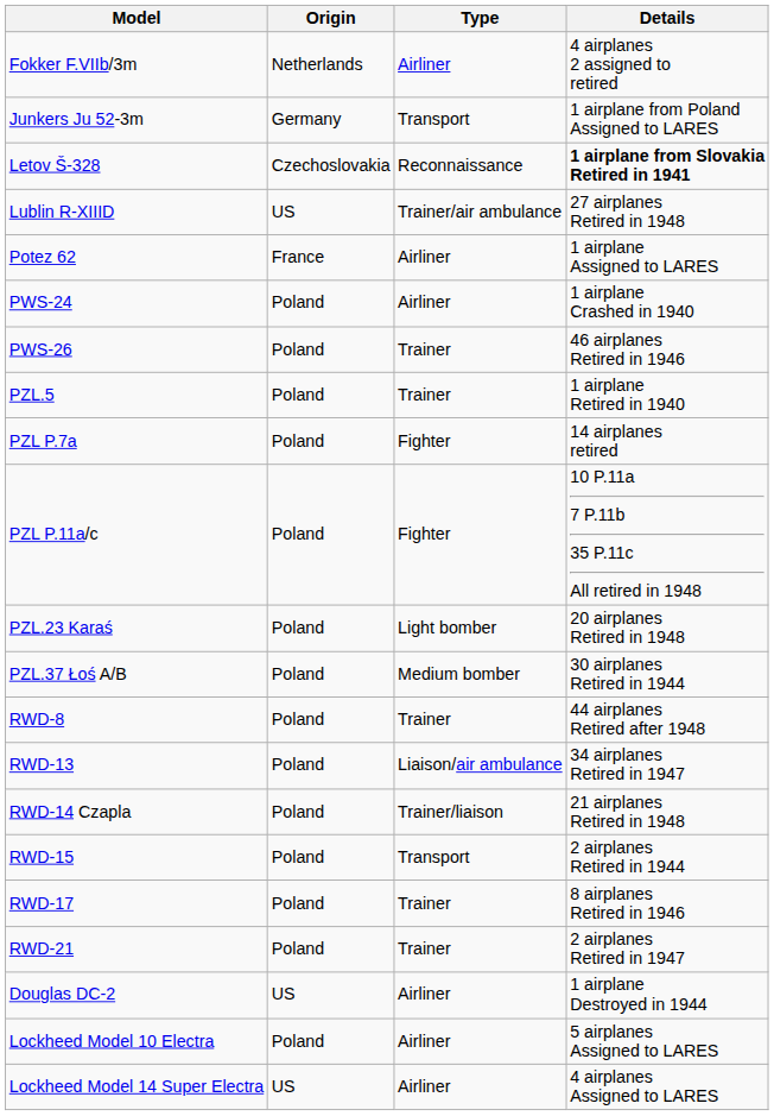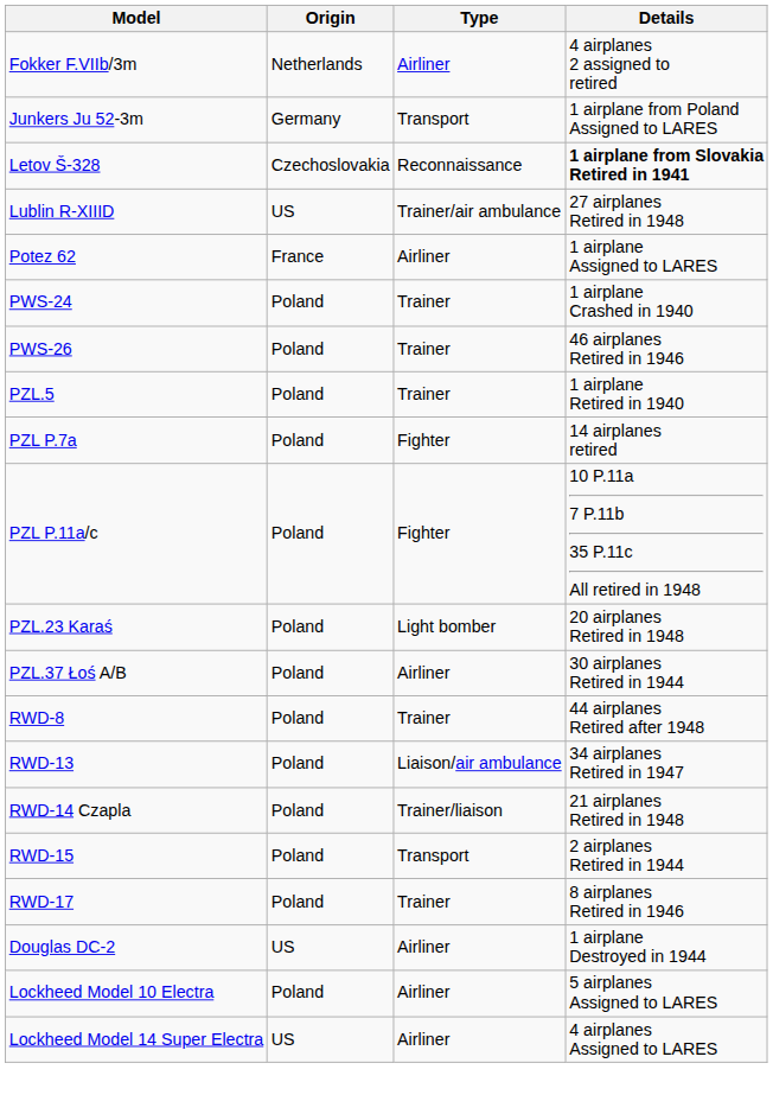PWS-24 | Type: Airliner -> Trainer
PZL.37 Łoś A/B | Type: Medium bomber -> Airliner
- row: RWD-21 | Poland | Trainer | 2 airplanes Retired in 1947
